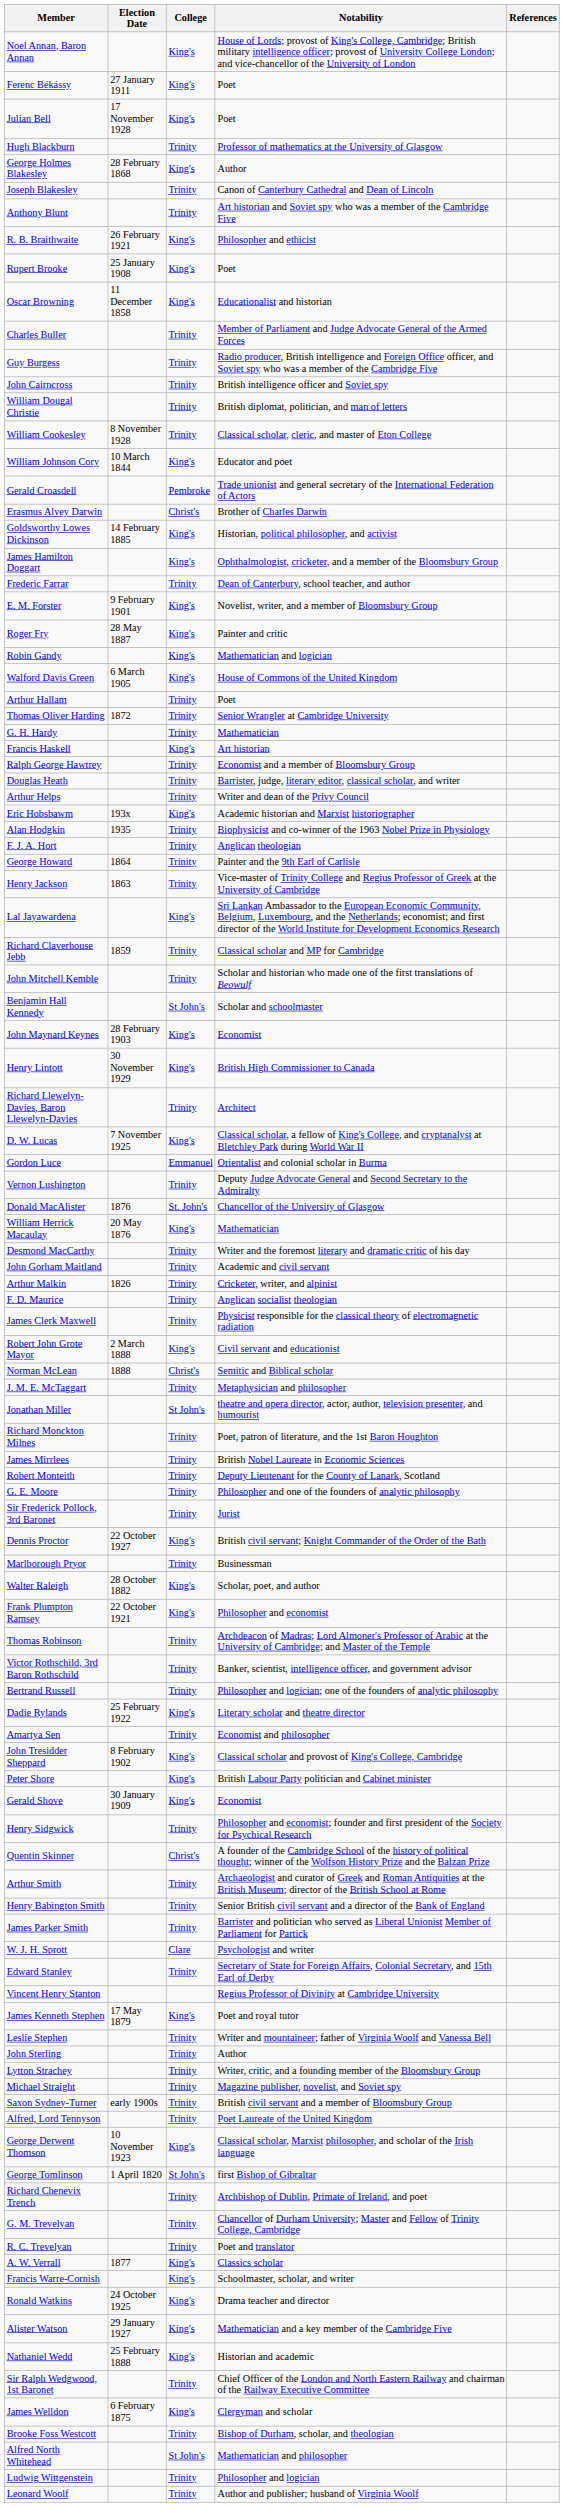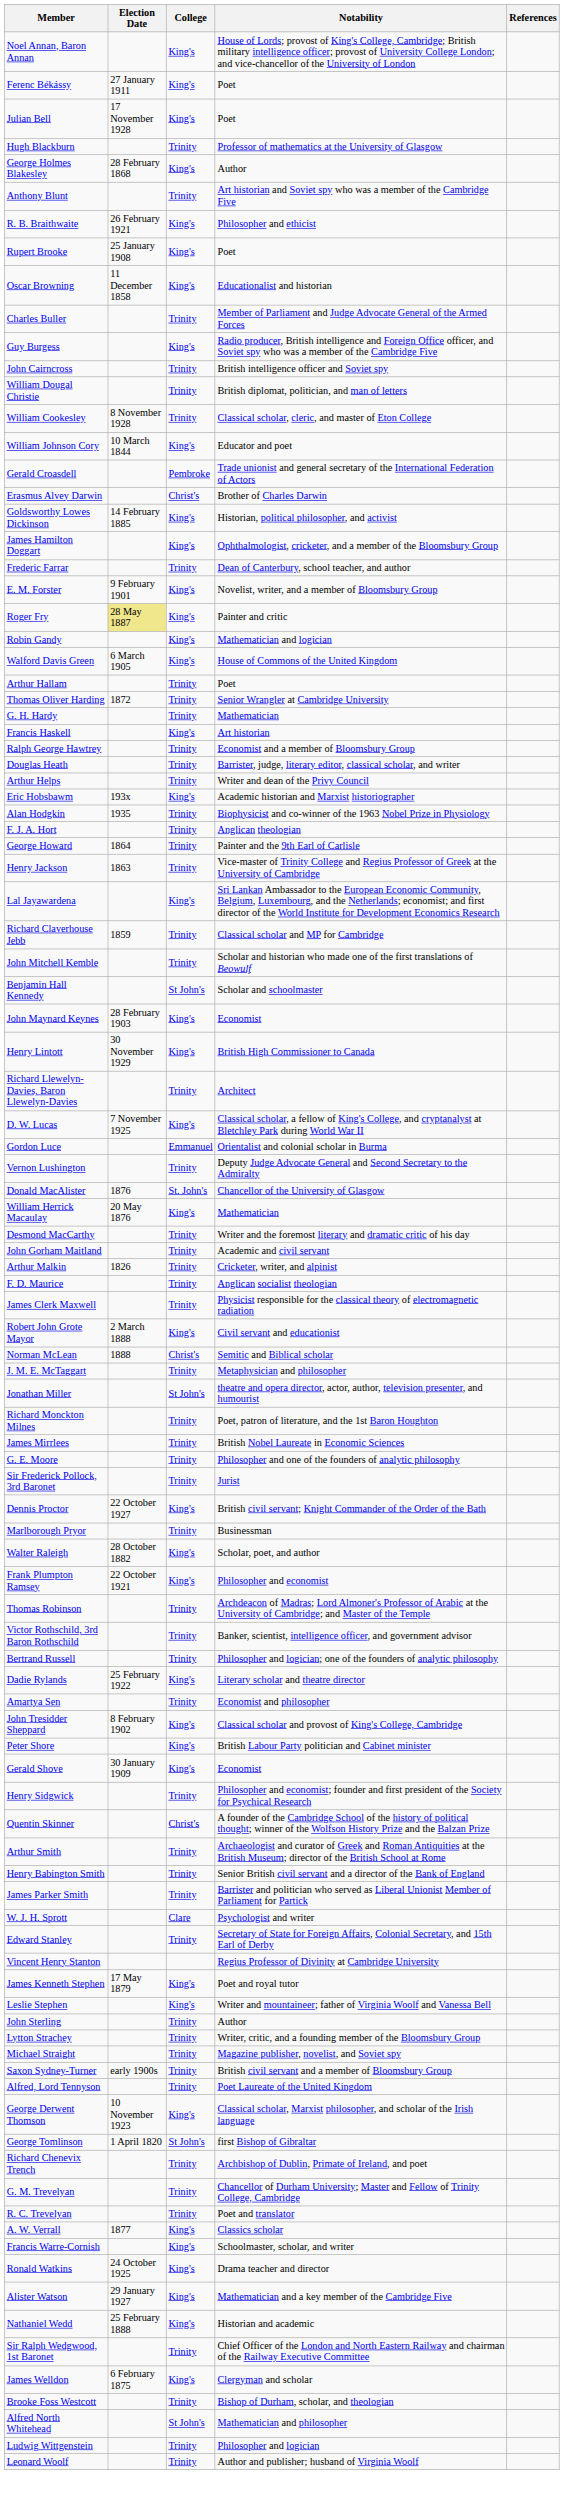- row: Joseph Blakesley | Trinity | Canon of Canterbury Cathedral and Dean of Lincoln
Guy Burgess | College: Trinity -> King's
Roger Fry | Election Date: no background -> khaki background
- row: Robert Monteith | Trinity | Deputy Lieutenant for the County of Lanark, Scotland
Leslie Stephen | College: Trinity -> King's
